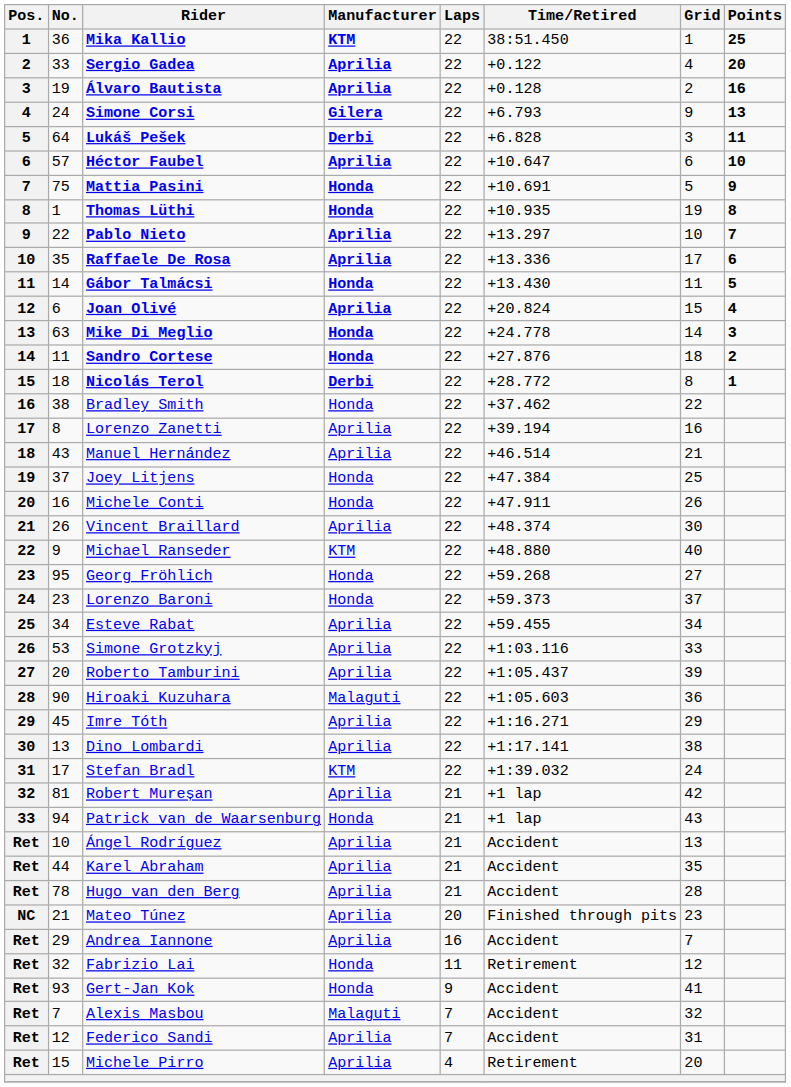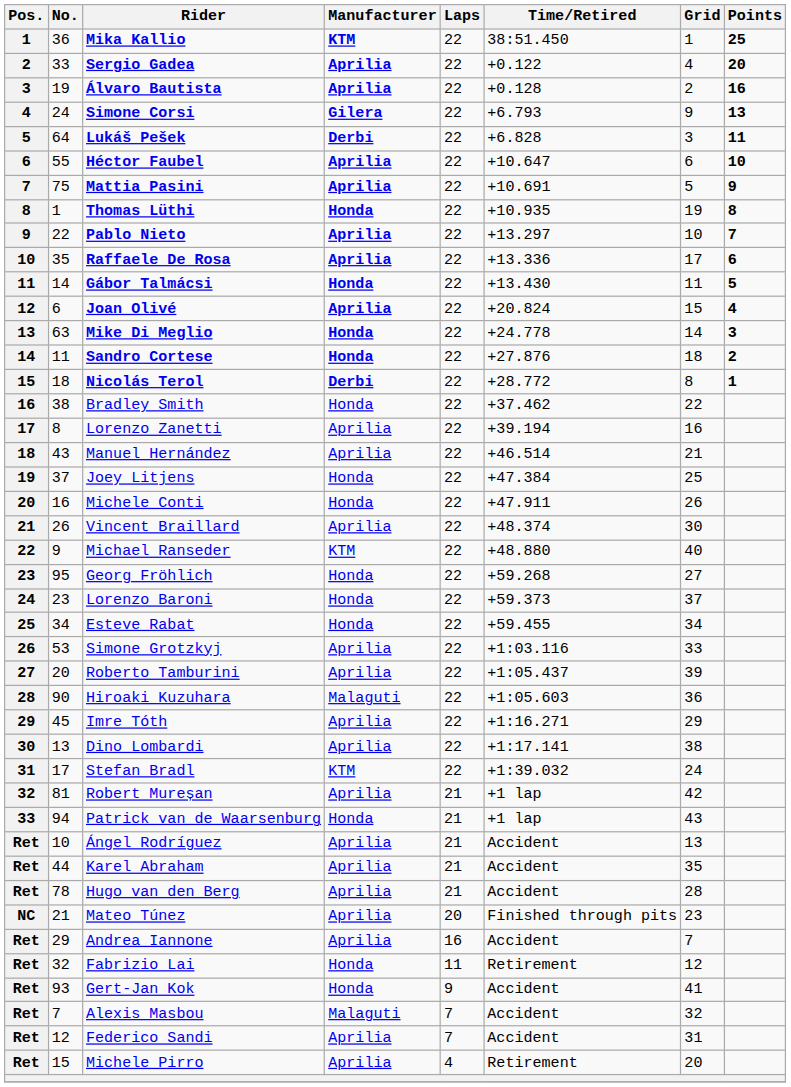Héctor Faubel | No.: 57 -> 55
Mattia Pasini | Manufacturer: Honda -> Aprilia
Esteve Rabat | Manufacturer: Aprilia -> Honda
